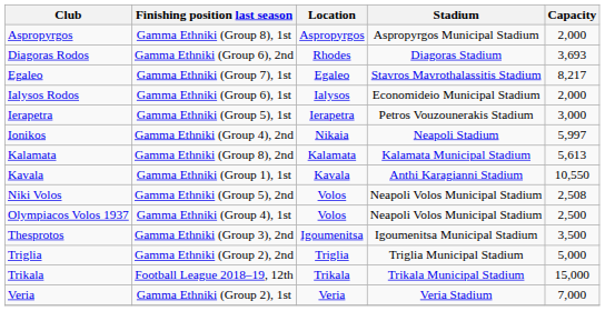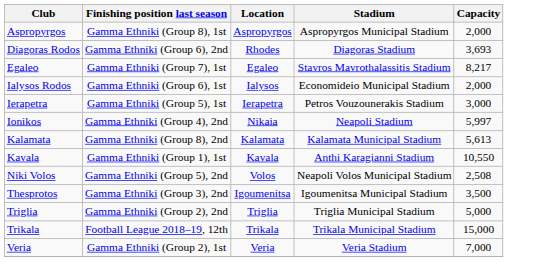- row: Olympiacos Volos 1937 | Gamma Ethniki (Group 4), 1st | Volos | Neapoli Volos Municipal Stadium | 2,500
